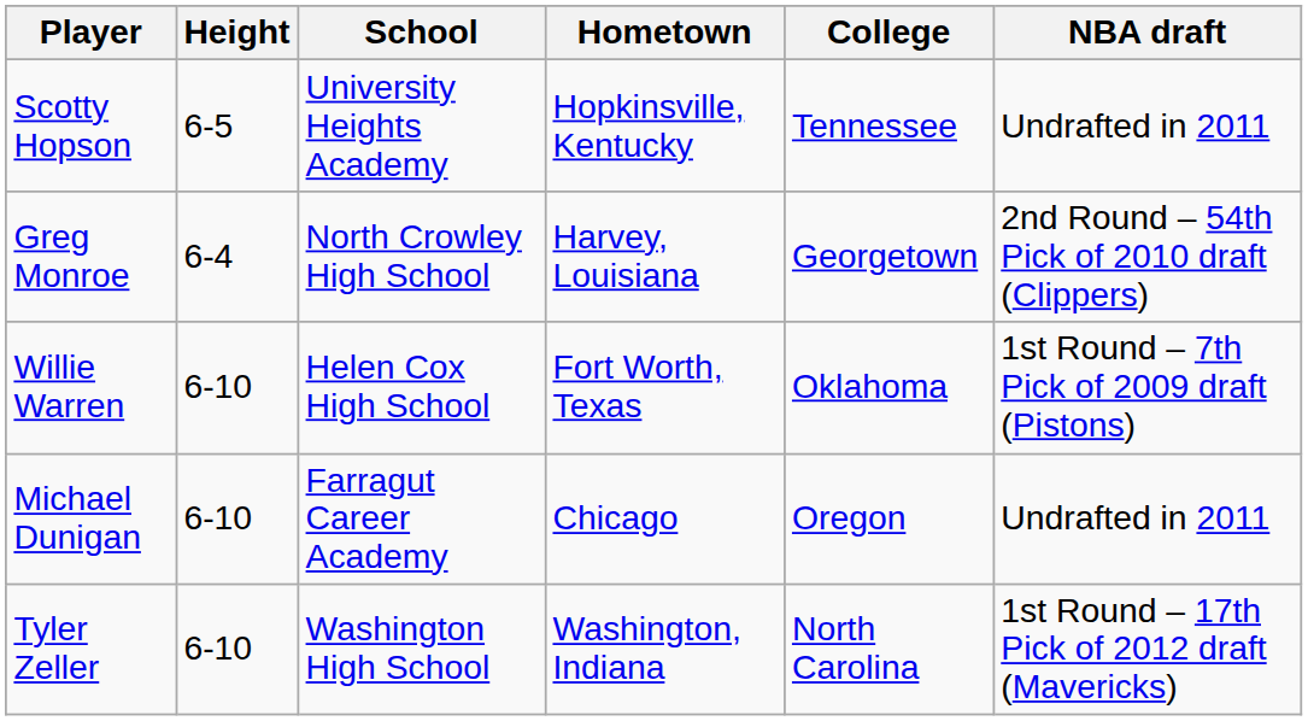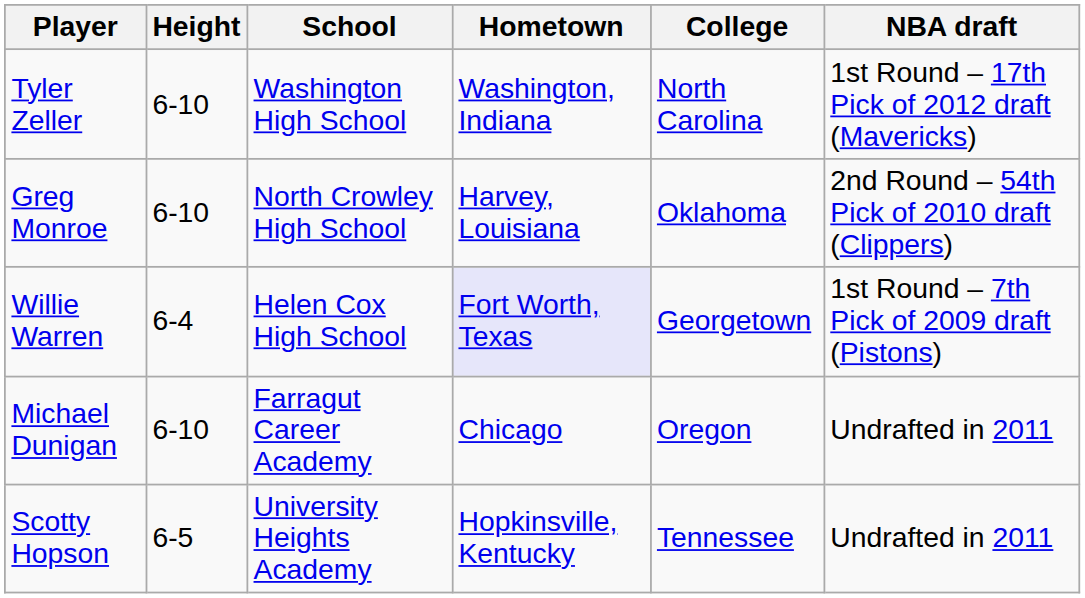rows swapped: Scotty Hopson <-> Tyler Zeller
Greg Monroe | Height: 6-4 -> 6-10
Greg Monroe | College: Georgetown -> Oklahoma
Willie Warren | Height: 6-10 -> 6-4
Willie Warren | Hometown: no background -> lavender background
Willie Warren | College: Oklahoma -> Georgetown
